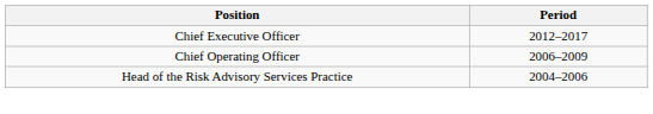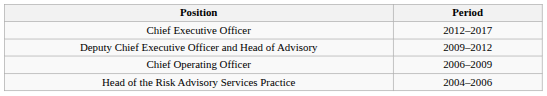+ row: Deputy Chief Executive Officer and Head of Advisory | 2009–2012
